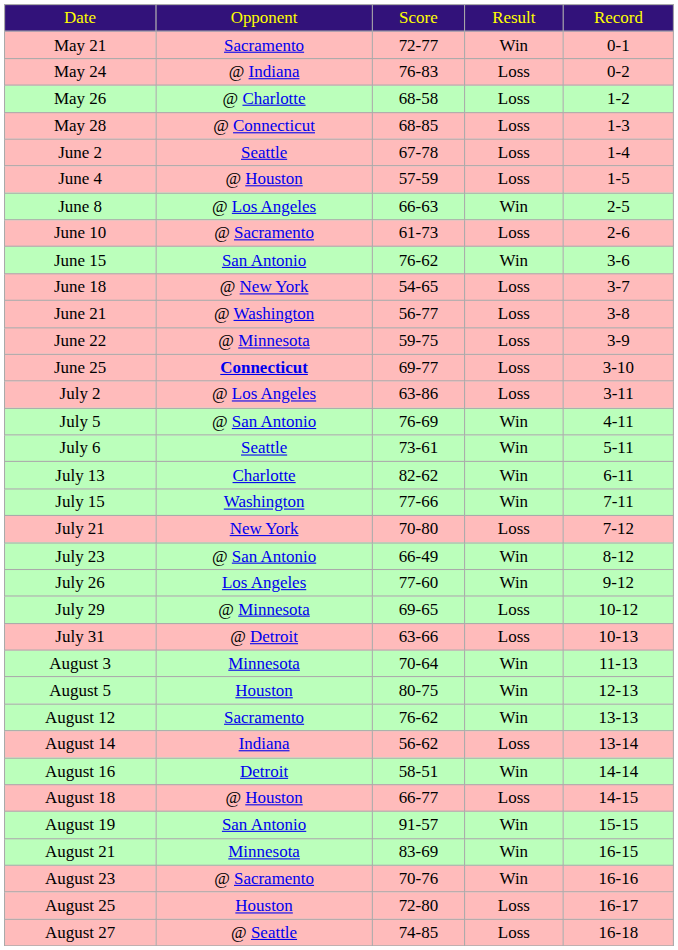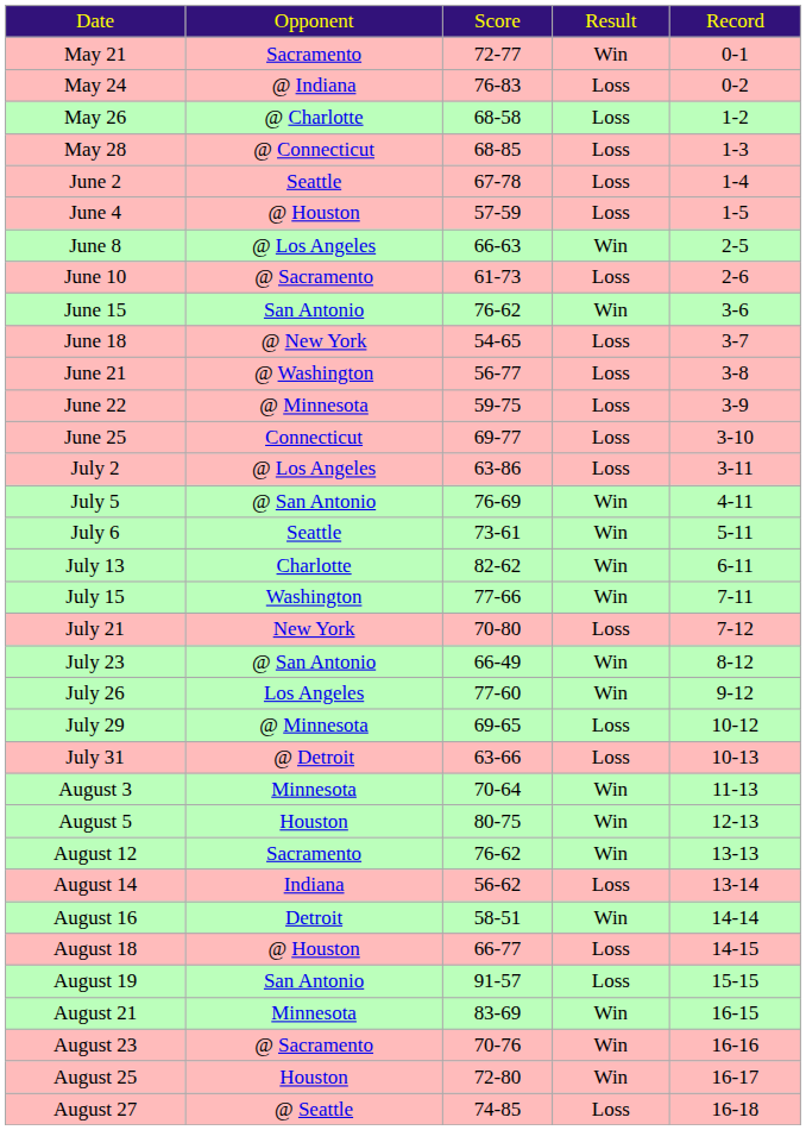June 25 | column 2: bold -> normal
August 19 | column 4: Win -> Loss
August 25 | column 4: Loss -> Win
